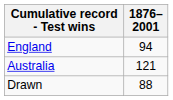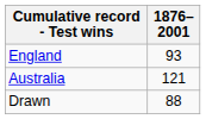England | 1876–2001: 94 -> 93
